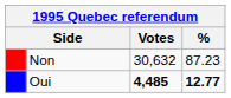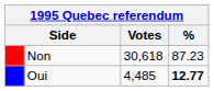Non | Votes: 30,632 -> 30,618
Oui | Votes: bold -> normal
